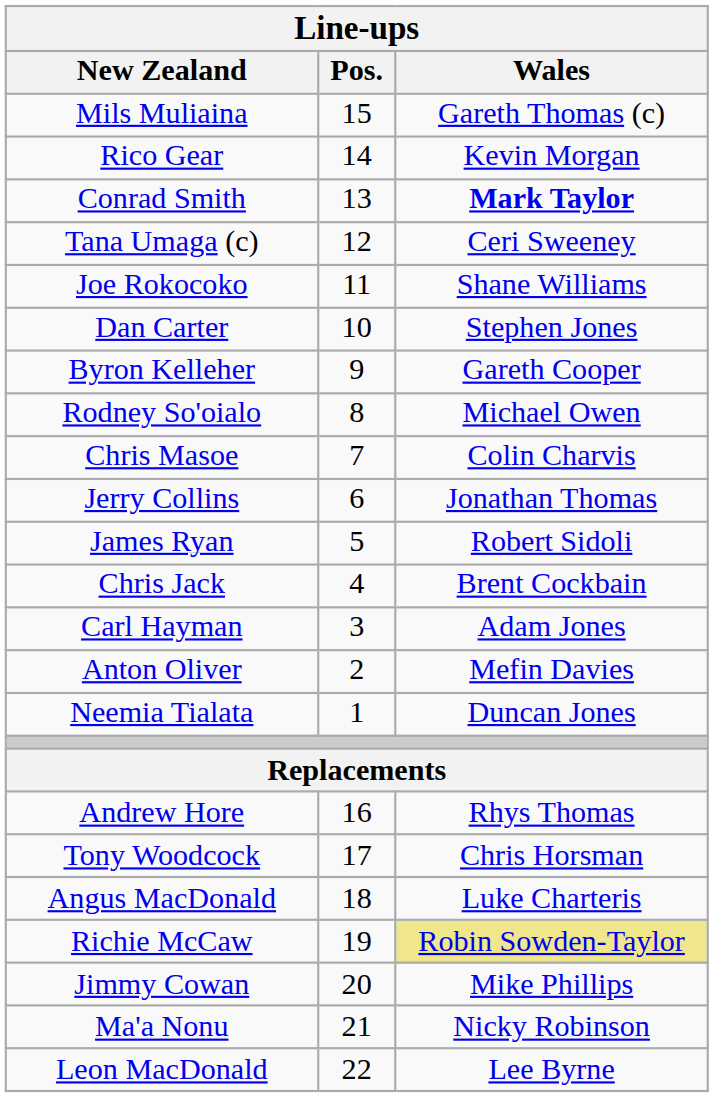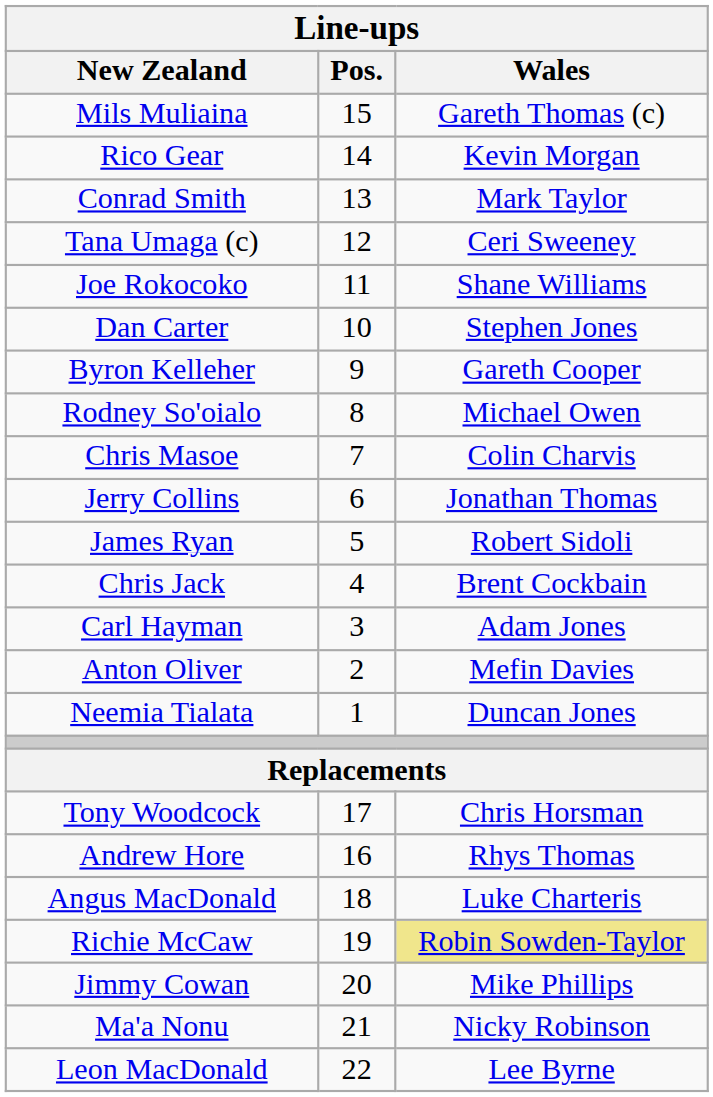Conrad Smith | Wales: bold -> normal
rows swapped: Andrew Hore <-> Tony Woodcock
